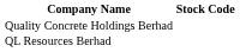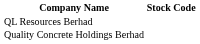rows swapped: QL Resources Berhad <-> Quality Concrete Holdings Berhad
